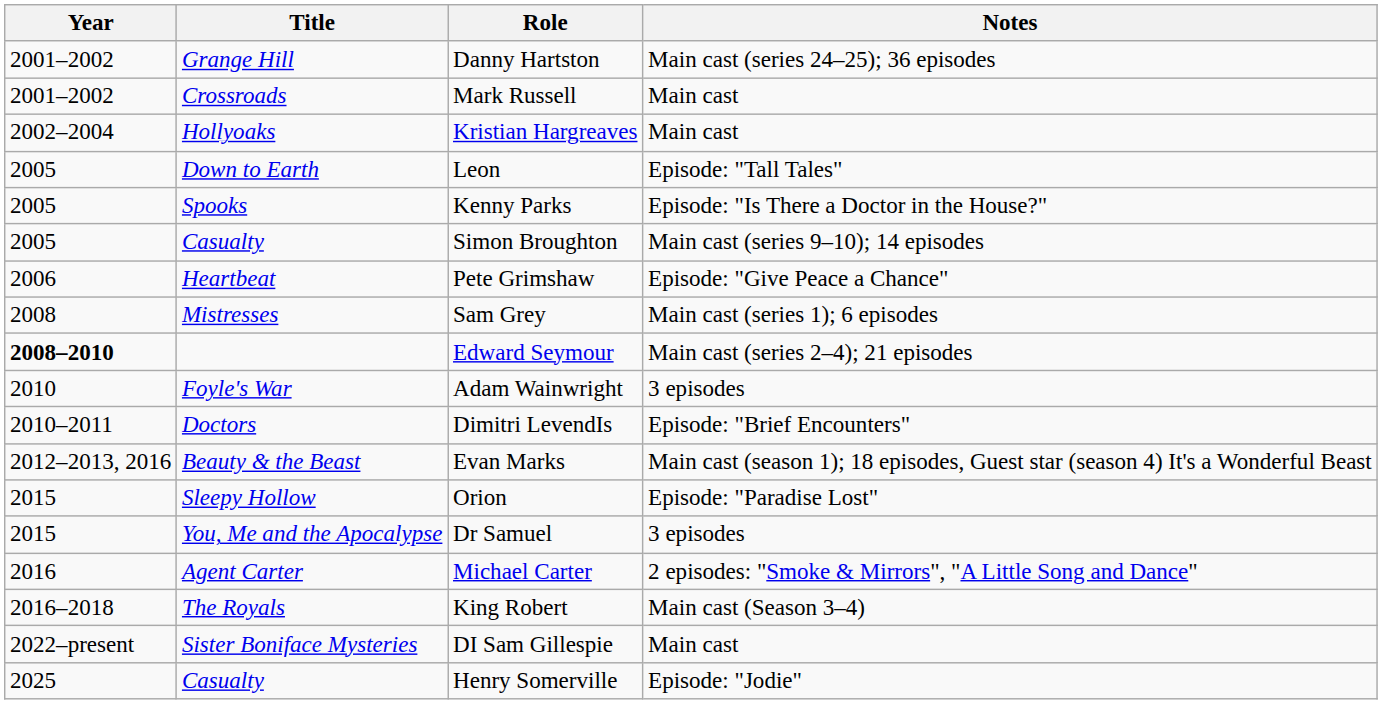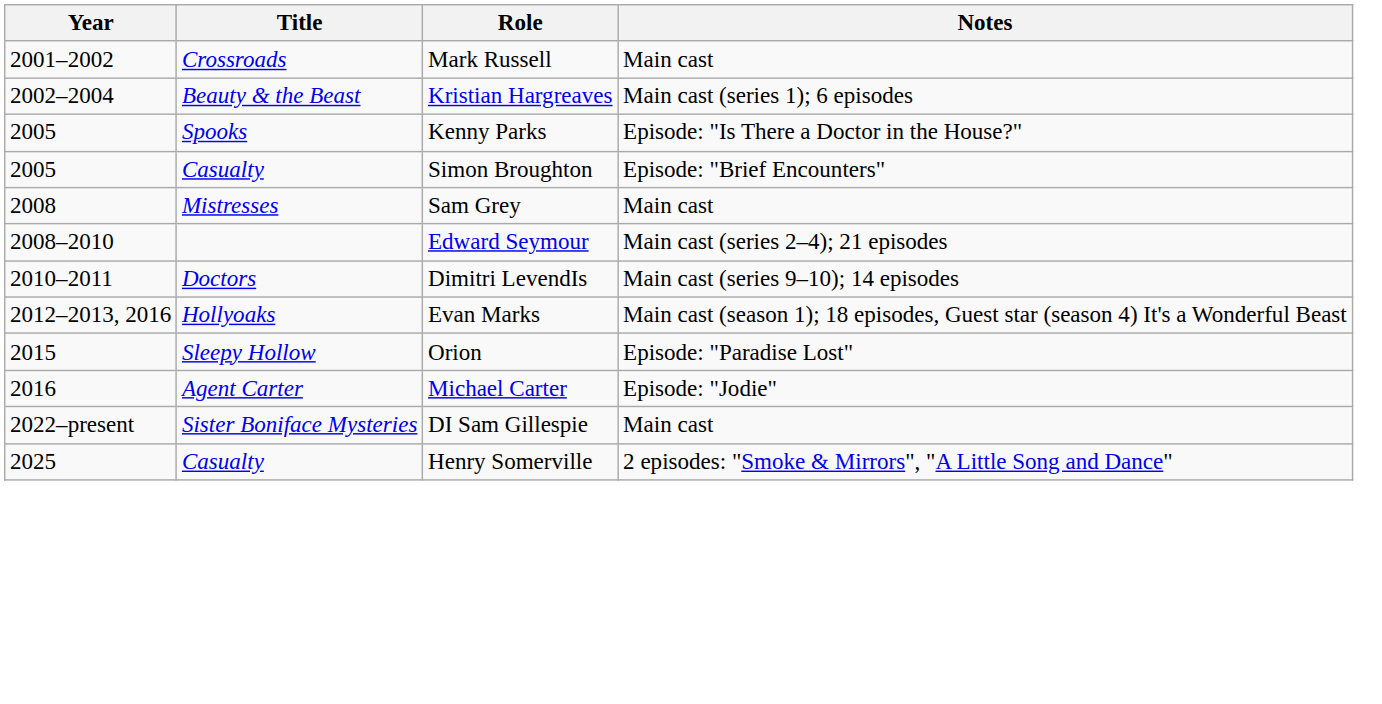- row: 2001–2002 | Grange Hill | Danny Hartston | Main cast (series 24–25); 36 episodes
Kristian Hargreaves | Title: Hollyoaks -> Beauty & the Beast
Kristian Hargreaves | Notes: Main cast -> Main cast (series 1); 6 episodes
- row: 2005 | Down to Earth | Leon | Episode: "Tall Tales"
Simon Broughton | Notes: Main cast (series 9–10); 14 episodes -> Episode: "Brief Encounters"
- row: 2006 | Heartbeat | Pete Grimshaw | Episode: "Give Peace a Chance"
Sam Grey | Notes: Main cast (series 1); 6 episodes -> Main cast
Edward Seymour | Year: bold -> normal
- row: 2010 | Foyle's War | Adam Wainwright | 3 episodes
Dimitri LevendIs | Notes: Episode: "Brief Encounters" -> Main cast (series 9–10); 14 episodes
Evan Marks | Title: Beauty & the Beast -> Hollyoaks
- row: 2015 | You, Me and the Apocalypse | Dr Samuel | 3 episodes
Michael Carter | Notes: 2 episodes: "Smoke & Mirrors", "A Little Song and Dance" -> Episode: "Jodie"
- row: 2016–2018 | The Royals | King Robert | Main cast (Season 3–4)
Henry Somerville | Notes: Episode: "Jodie" -> 2 episodes: "Smoke & Mirrors", "A Little Song and Dance"
